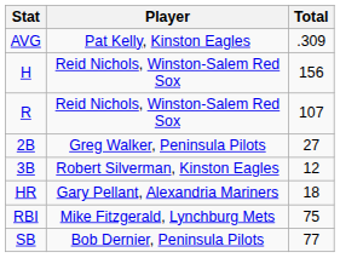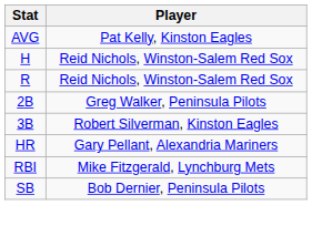- column: Total | .309 | 156 | 107 | 27 | 12 | 18 | 75 | 77
